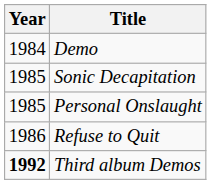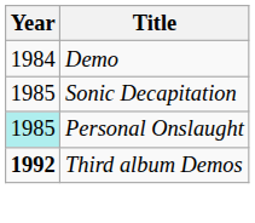Personal Onslaught | Year: no background -> paleturquoise background
- row: 1986 | Refuse to Quit
